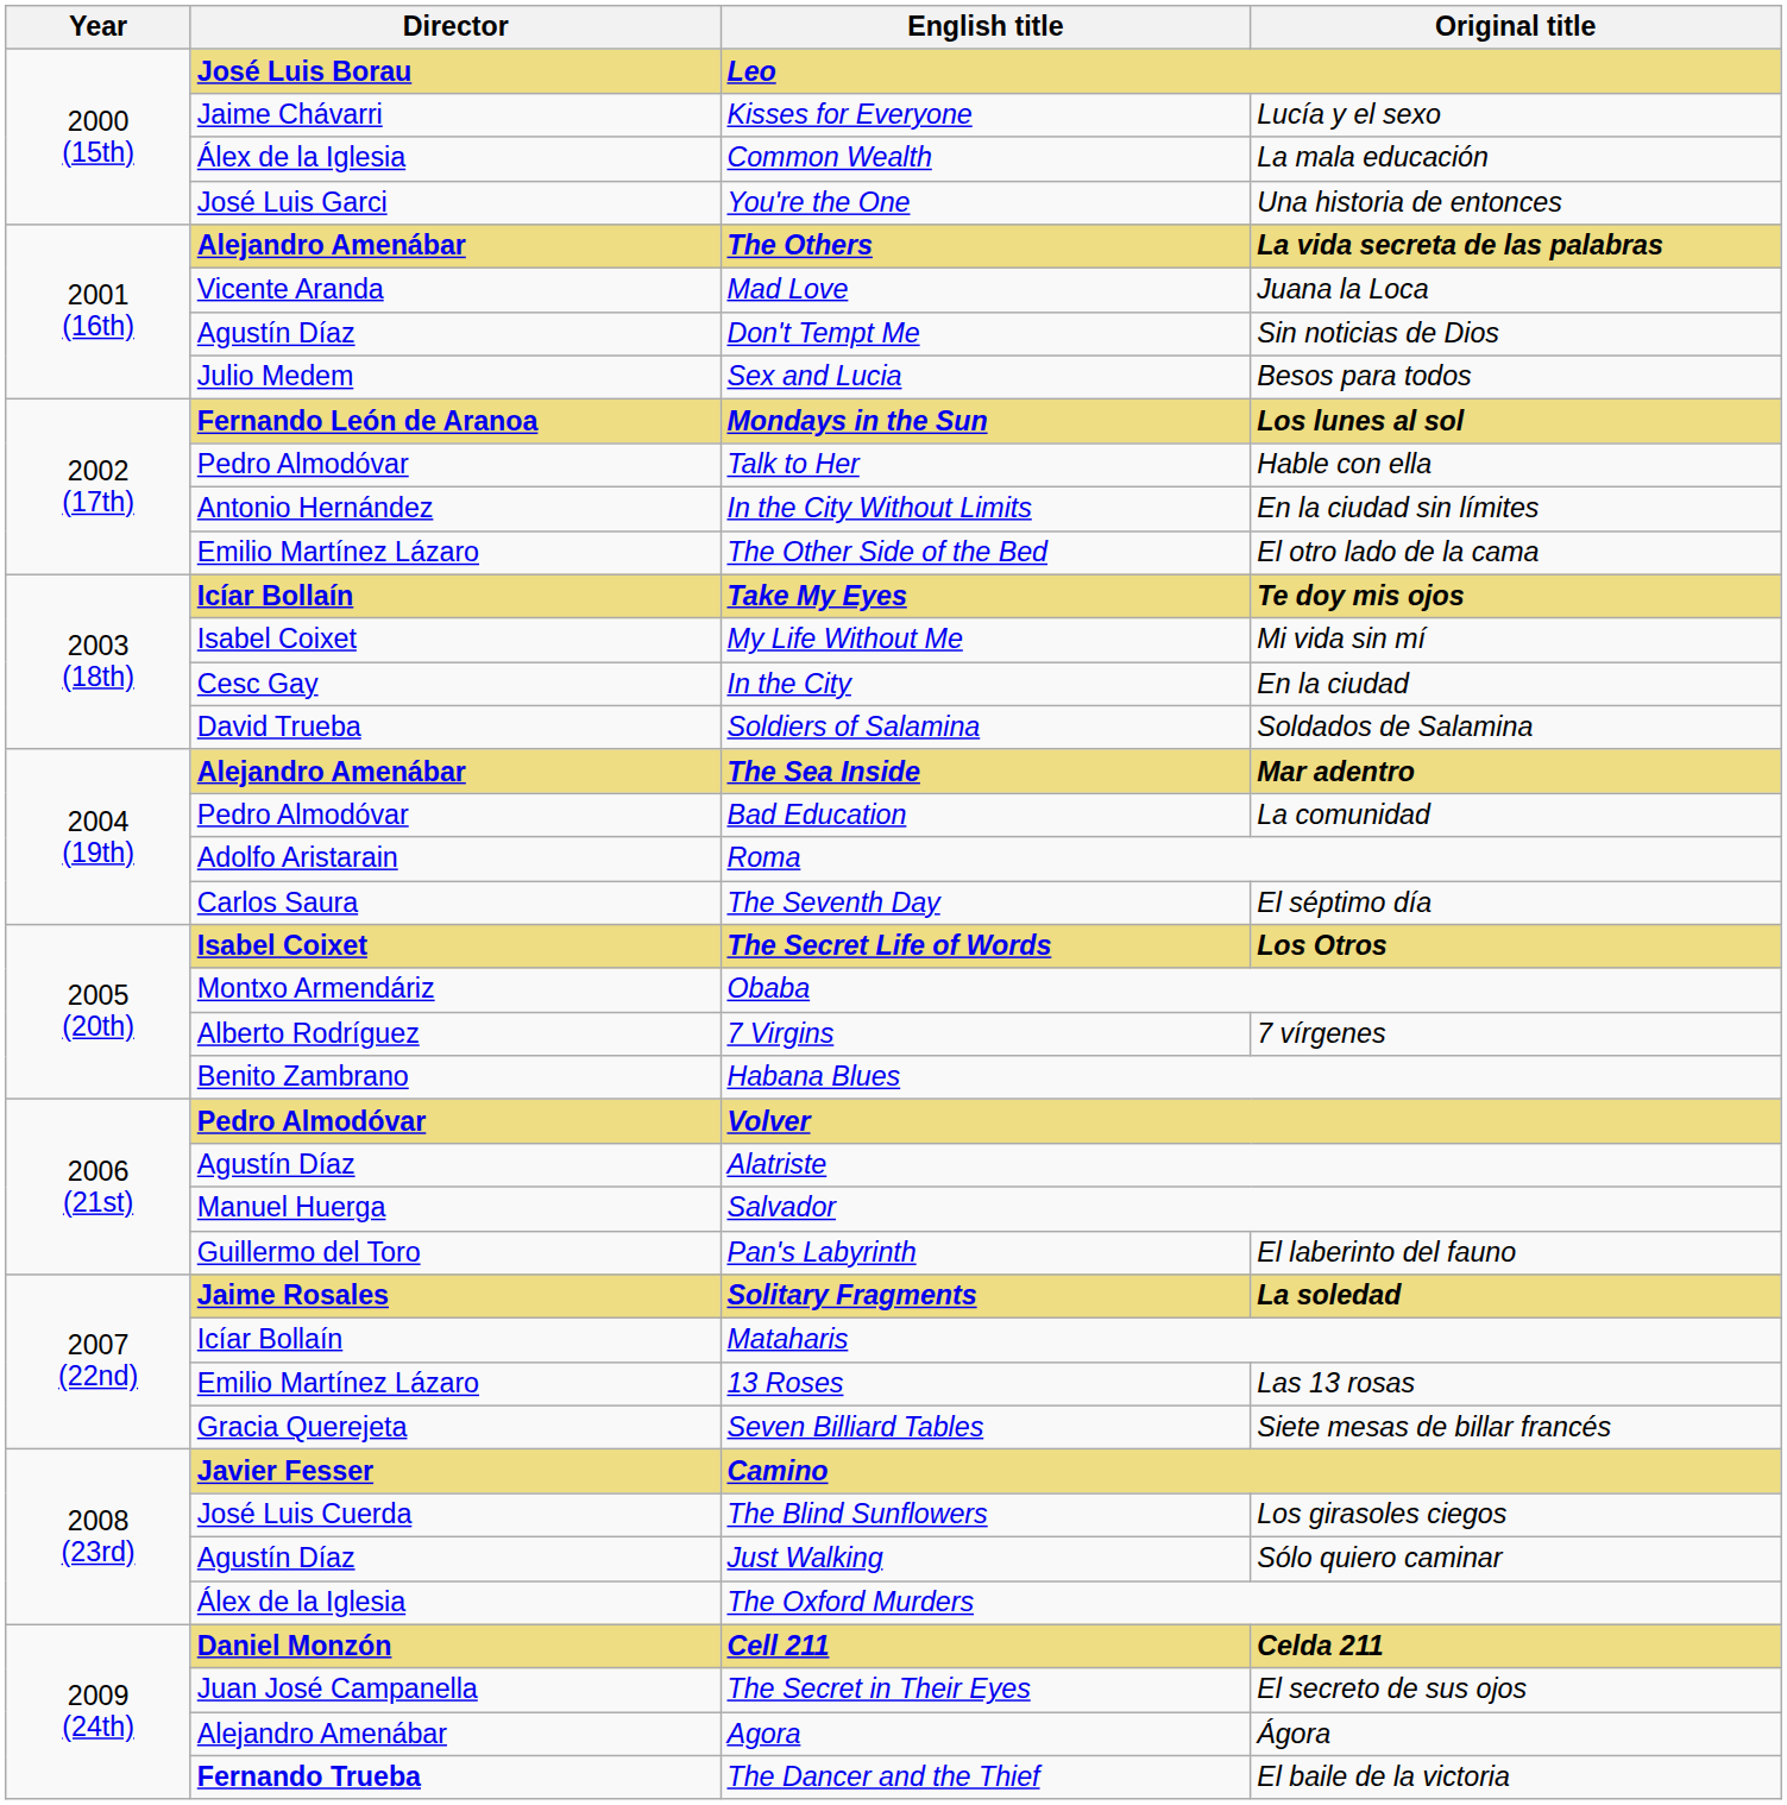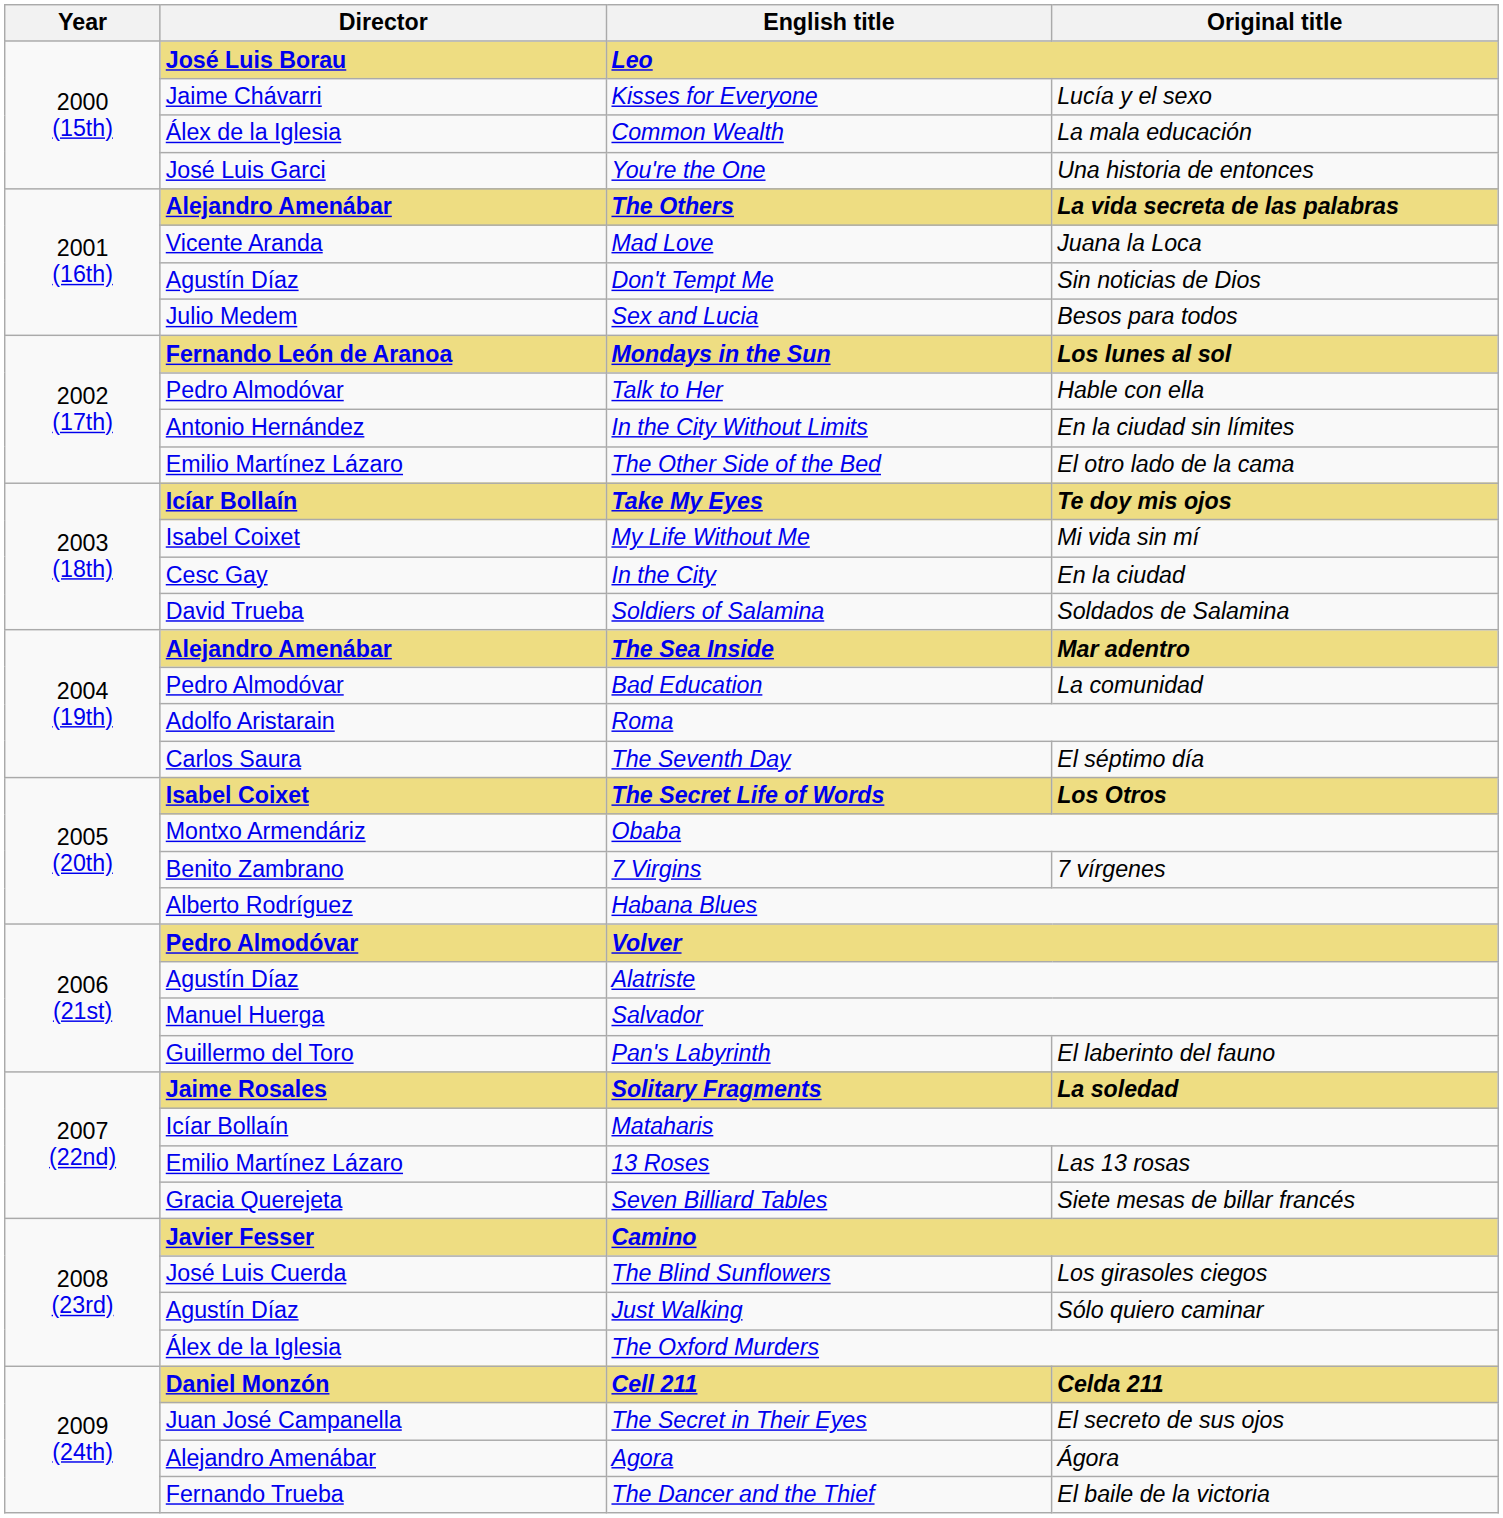7 Virgins | Director: Alberto Rodríguez -> Benito Zambrano
Habana Blues | Director: Benito Zambrano -> Alberto Rodríguez
The Dancer and the Thief | Director: bold -> normal
